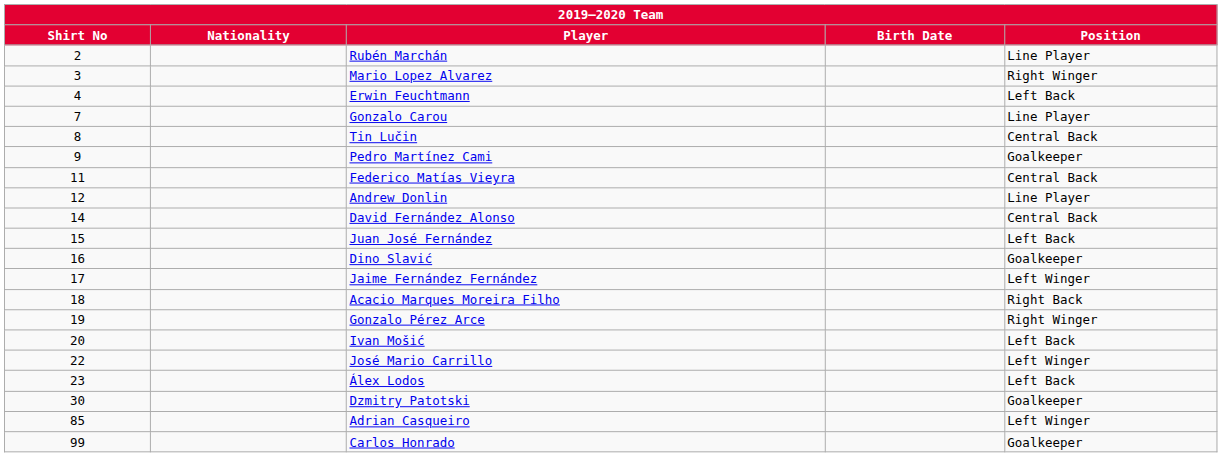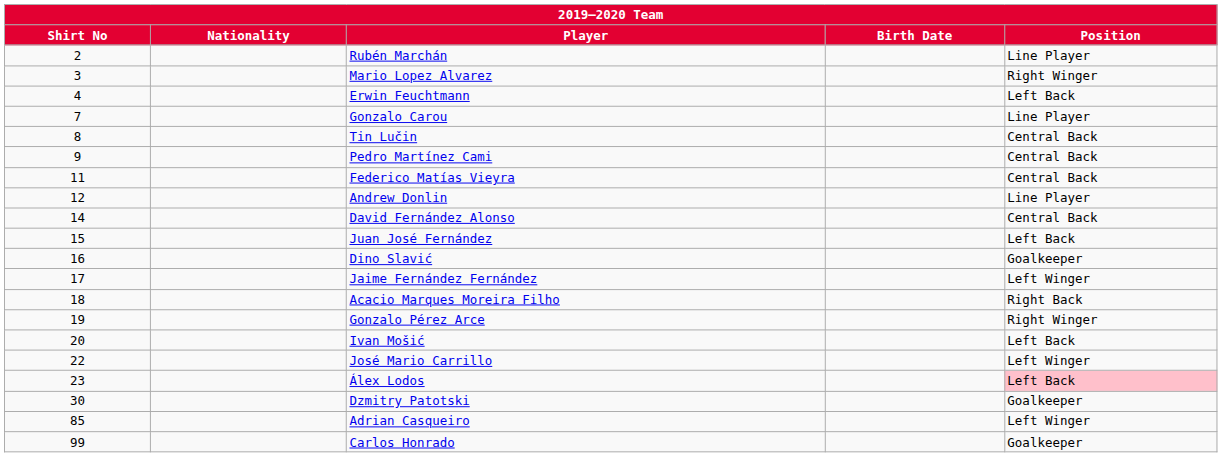Pedro Martínez Cami | Position: Goalkeeper -> Central Back
Álex Lodos | Position: no background -> pink background
